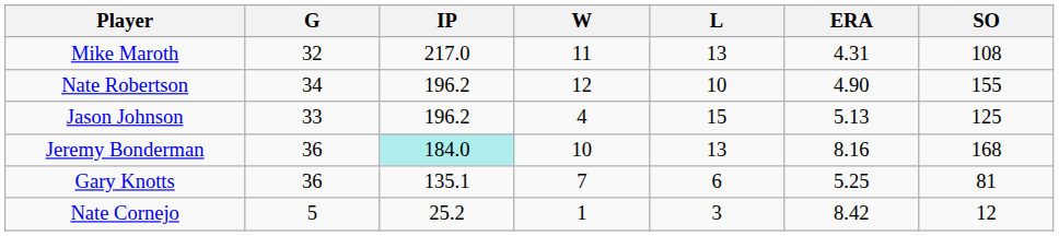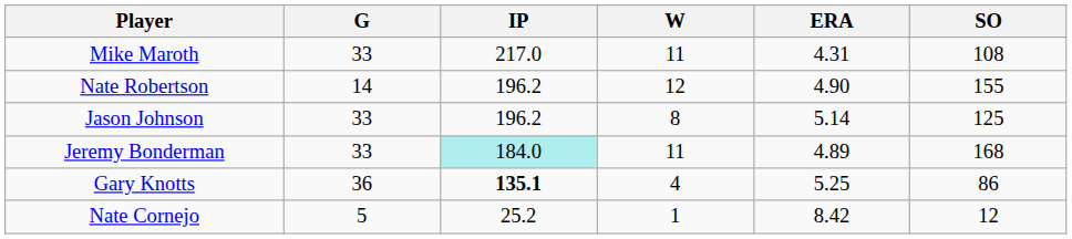- column: L | 13 | 10 | 15 | 13 | 6 | 3
Mike Maroth | G: 32 -> 33
Nate Robertson | G: 34 -> 14
Jason Johnson | W: 4 -> 8
Jason Johnson | ERA: 5.13 -> 5.14
Jeremy Bonderman | G: 36 -> 33
Jeremy Bonderman | W: 10 -> 11
Jeremy Bonderman | ERA: 8.16 -> 4.89
Gary Knotts | IP: normal -> bold
Gary Knotts | W: 7 -> 4
Gary Knotts | SO: 81 -> 86
